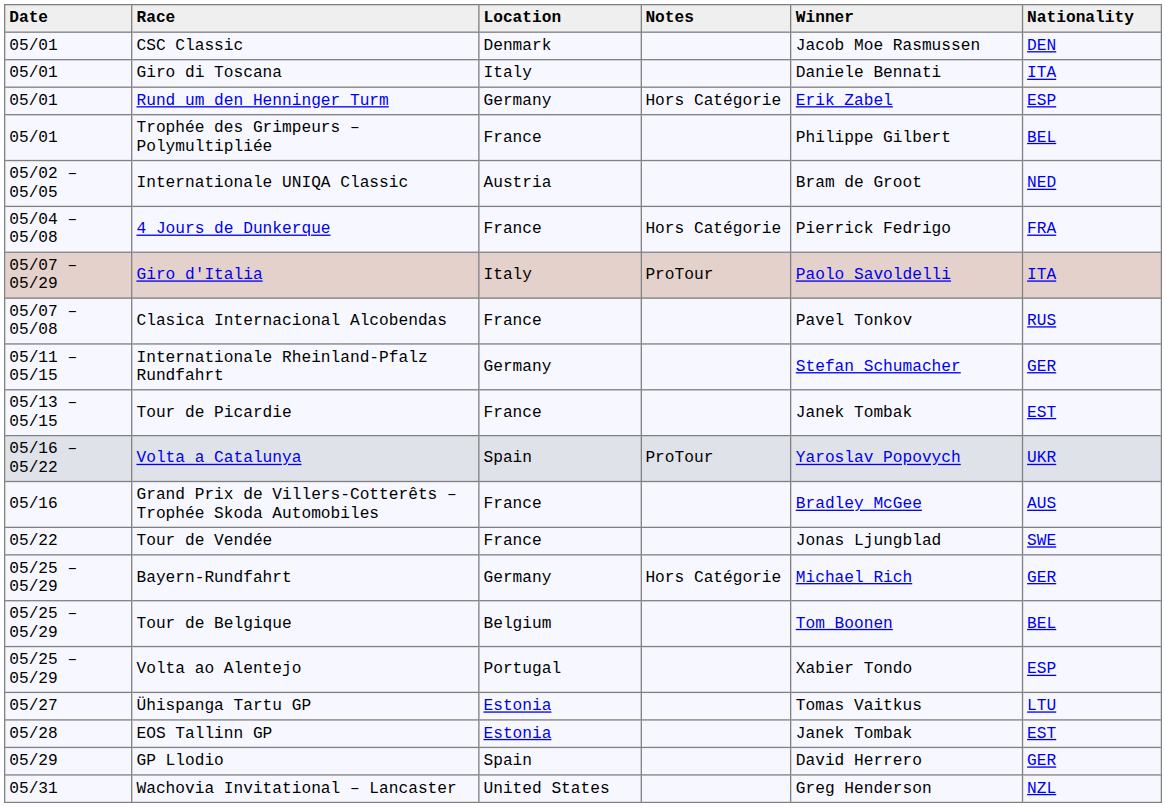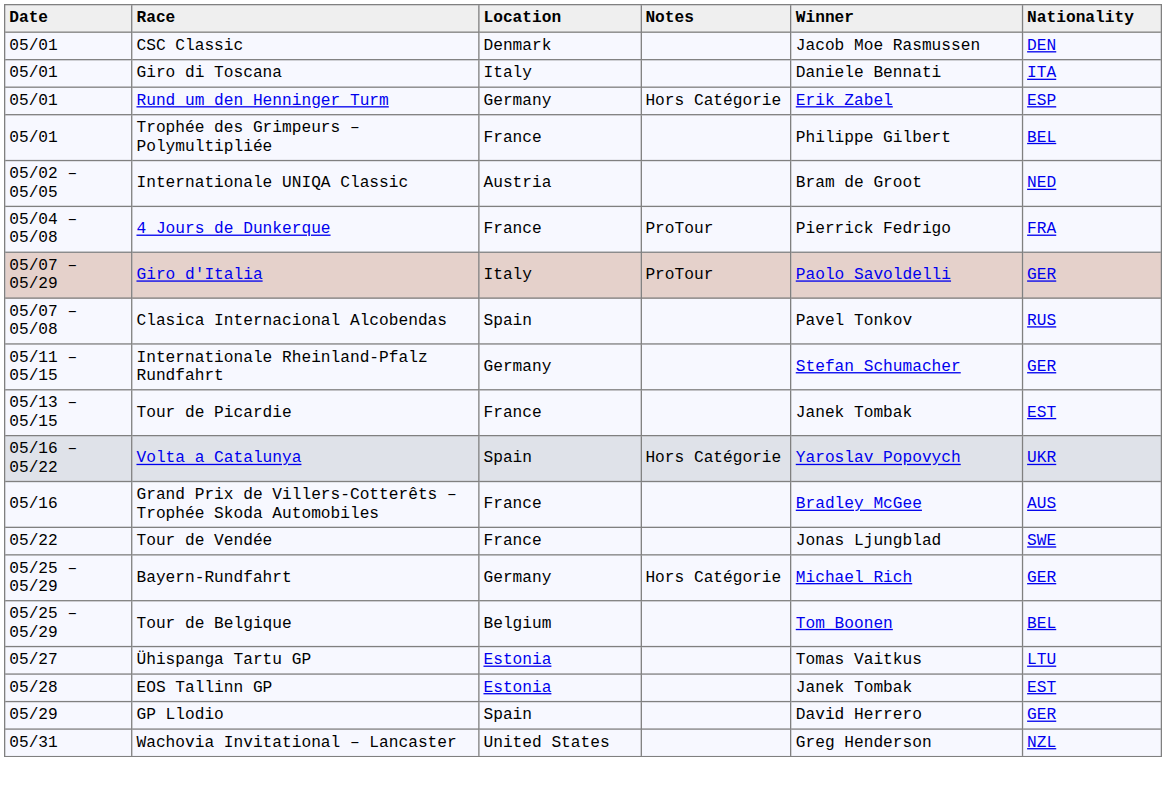4 Jours de Dunkerque | Notes: Hors Catégorie -> ProTour
Giro d'Italia | Nationality: ITA -> GER
Clasica Internacional Alcobendas | Location: France -> Spain
Volta a Catalunya | Notes: ProTour -> Hors Catégorie
- row: 05/25 – 05/29 | Volta ao Alentejo | Portugal | Xabier Tondo | ESP
